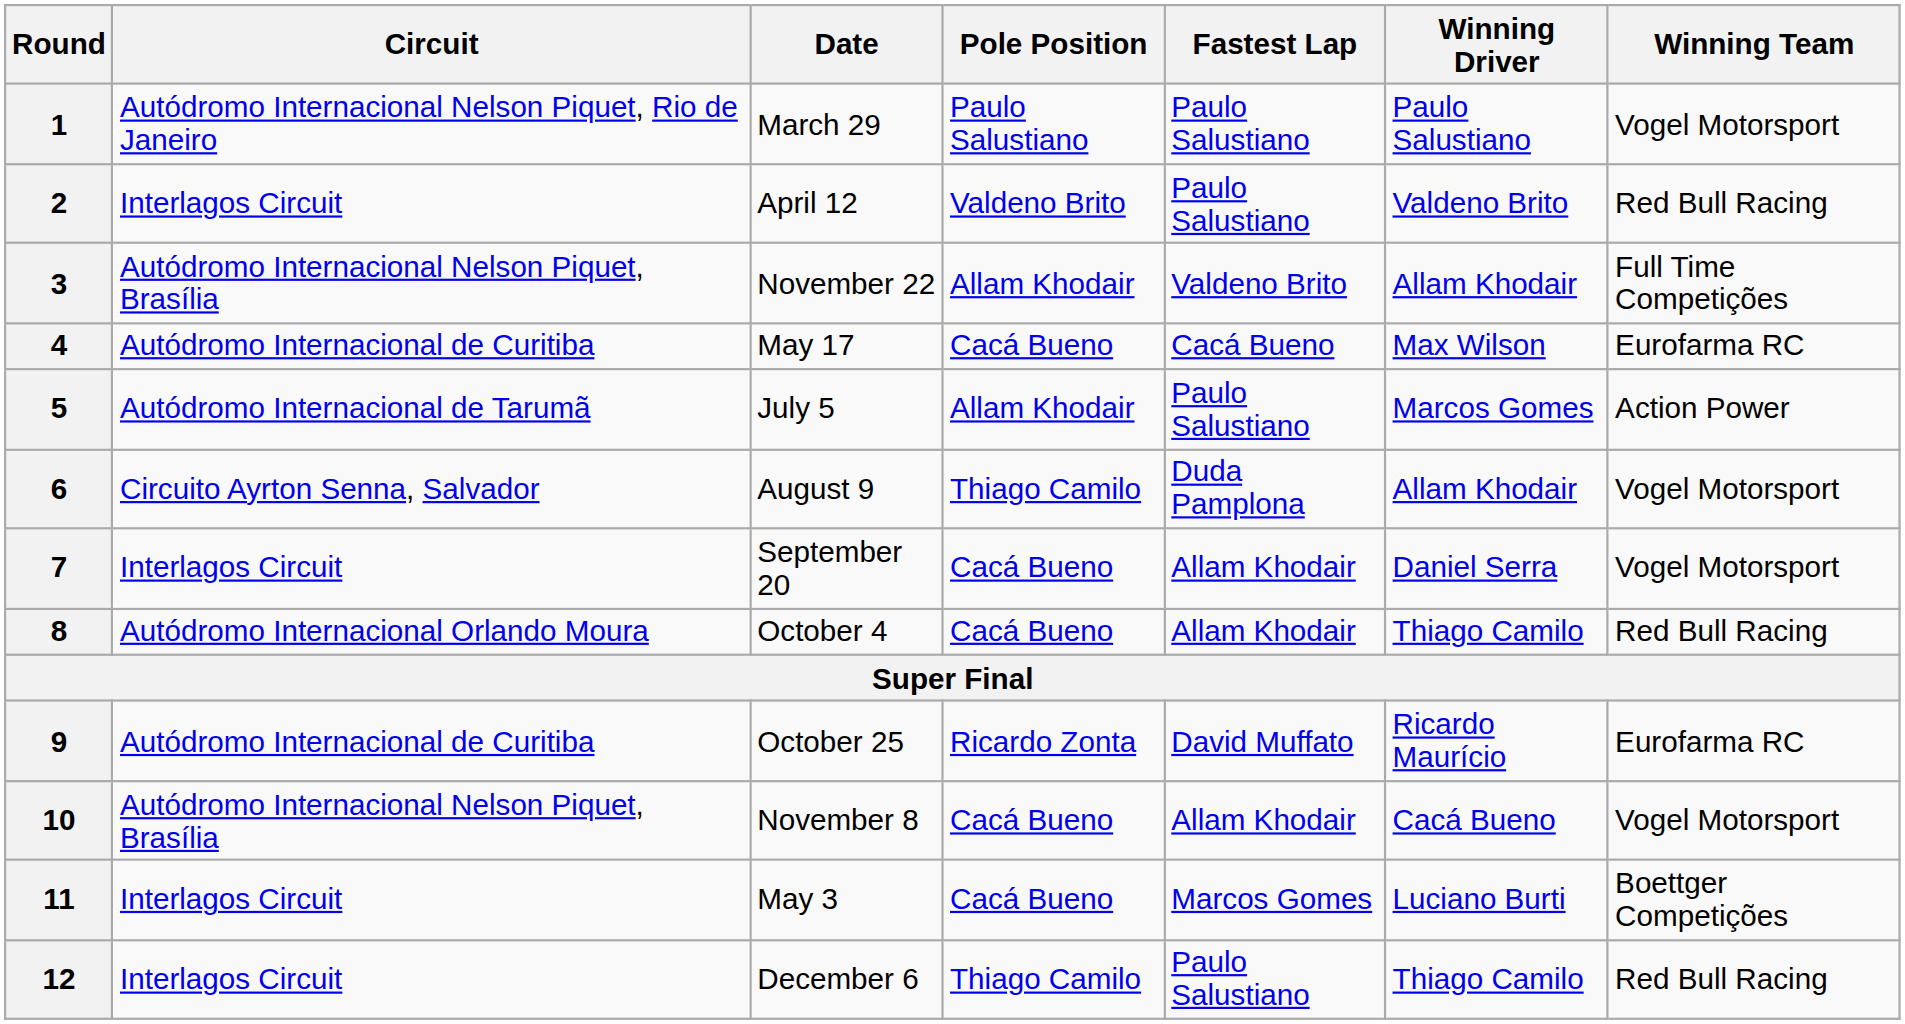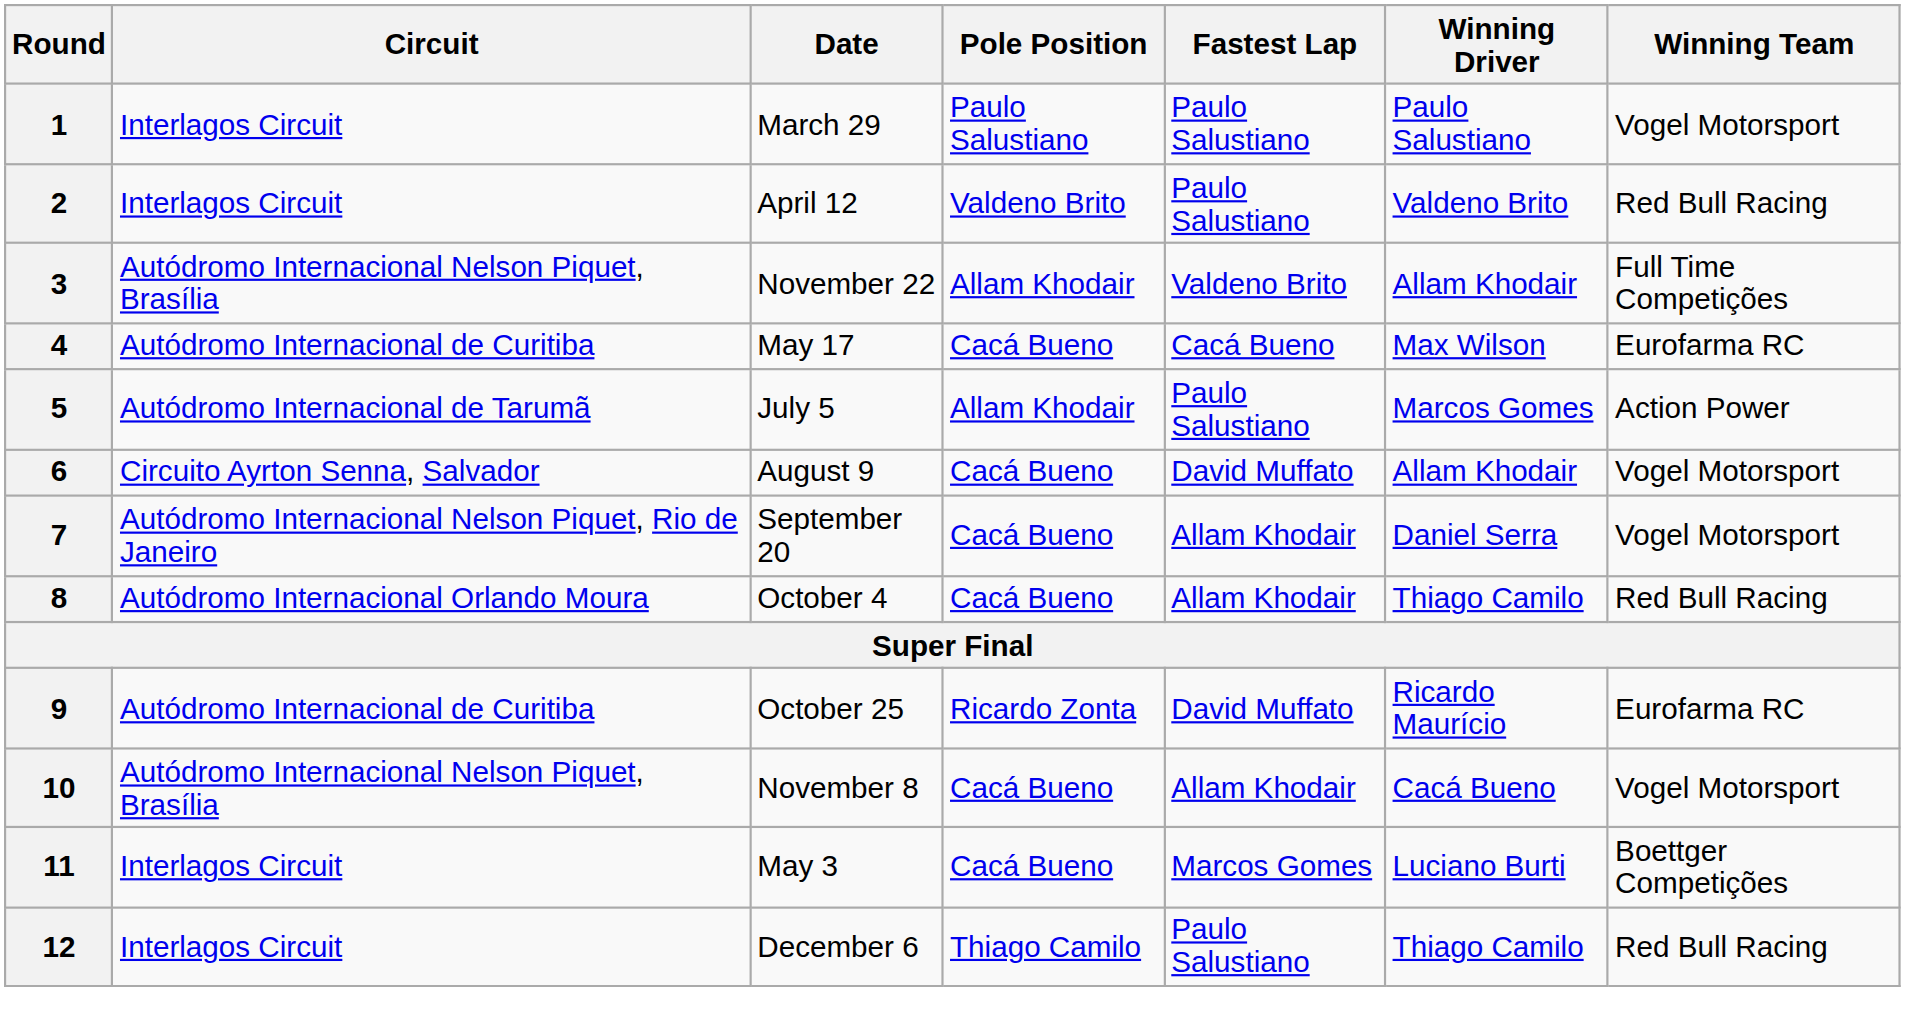1 | Circuit: Autódromo Internacional Nelson Piquet, Rio de Janeiro -> Interlagos Circuit
6 | Pole Position: Thiago Camilo -> Cacá Bueno
6 | Fastest Lap: Duda Pamplona -> David Muffato
7 | Circuit: Interlagos Circuit -> Autódromo Internacional Nelson Piquet, Rio de Janeiro
